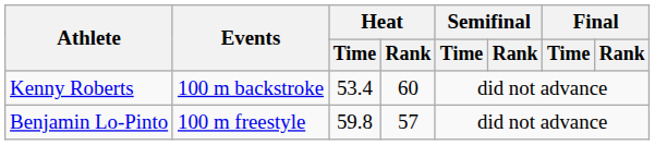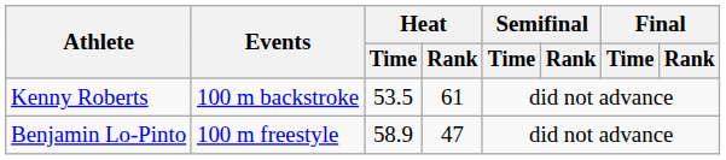Kenny Roberts | Heat / Time: 53.4 -> 53.5
Kenny Roberts | Heat / Rank: 60 -> 61
Benjamin Lo-Pinto | Heat / Time: 59.8 -> 58.9
Benjamin Lo-Pinto | Heat / Rank: 57 -> 47
